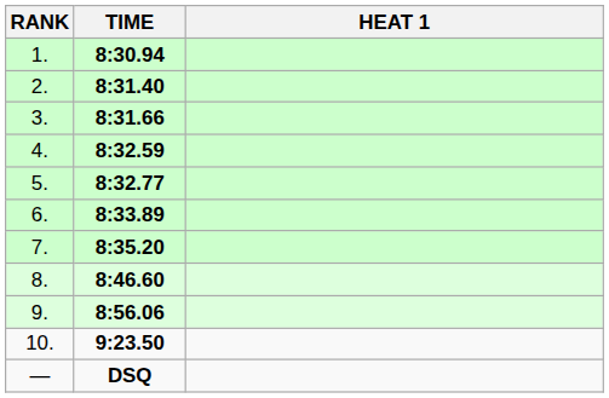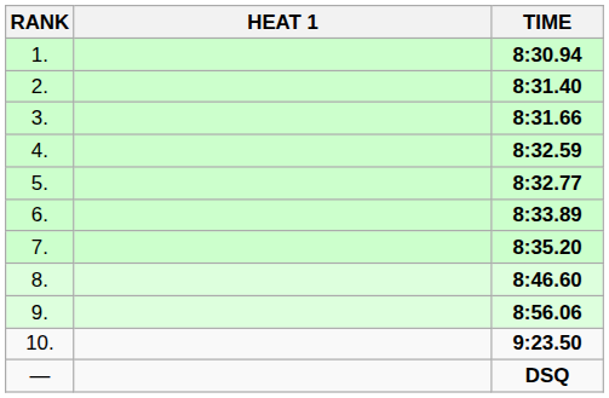columns swapped: HEAT 1 <-> TIME
